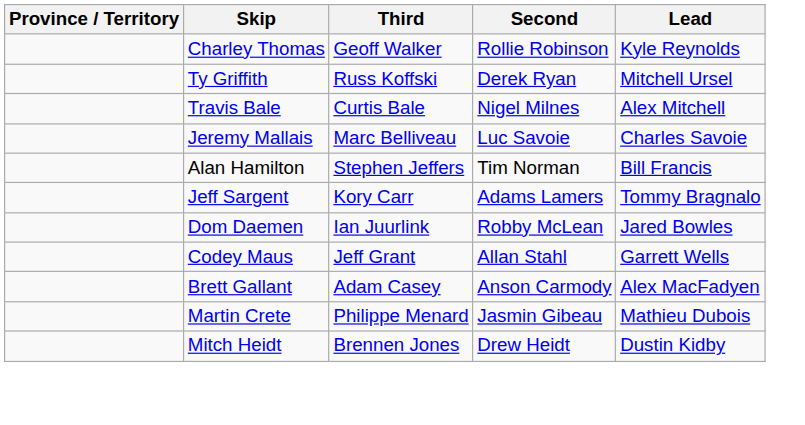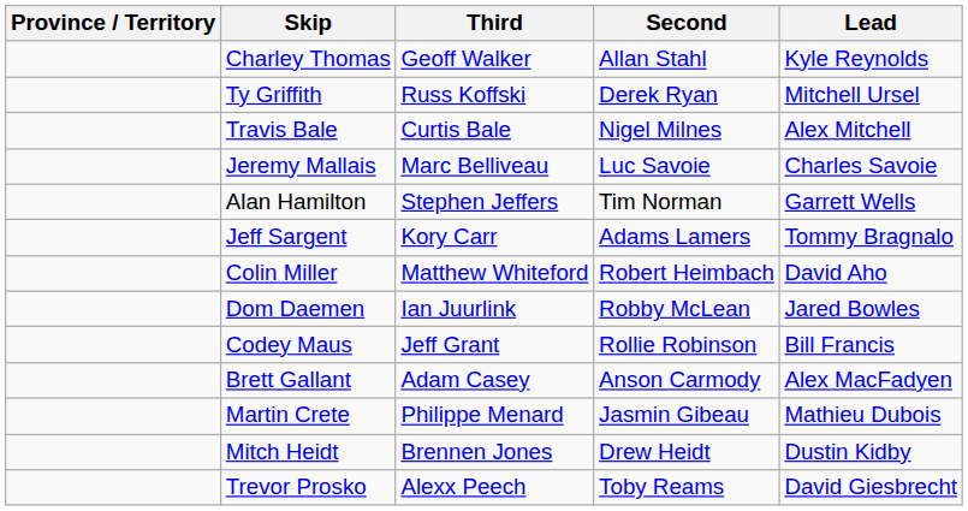Charley Thomas | Second: Rollie Robinson -> Allan Stahl
Alan Hamilton | Lead: Bill Francis -> Garrett Wells
+ row: Colin Miller | Matthew Whiteford | Robert Heimbach | David Aho
Codey Maus | Second: Allan Stahl -> Rollie Robinson
Codey Maus | Lead: Garrett Wells -> Bill Francis
+ row: Trevor Prosko | Alexx Peech | Toby Reams | David Giesbrecht
